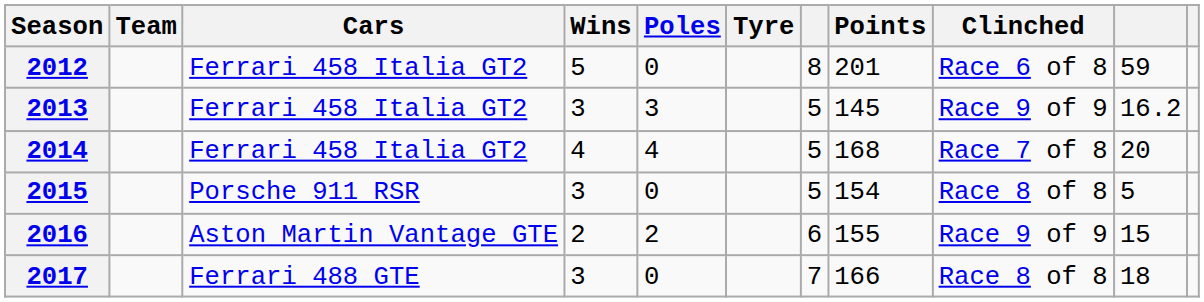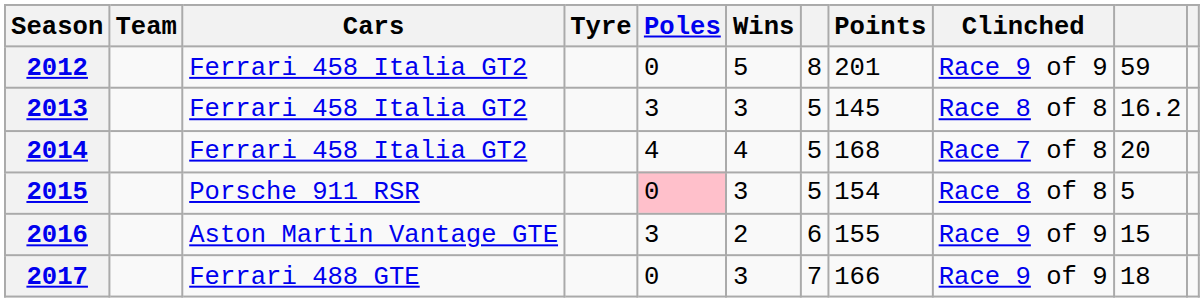columns swapped: Tyre <-> Wins
2012 | Clinched: Race 6 of 8 -> Race 9 of 9
2013 | Clinched: Race 9 of 9 -> Race 8 of 8
2015 | Poles: no background -> pink background
2016 | Poles: 2 -> 3
2017 | Clinched: Race 8 of 8 -> Race 9 of 9
